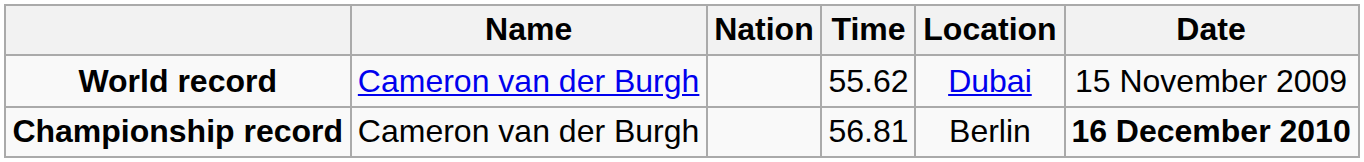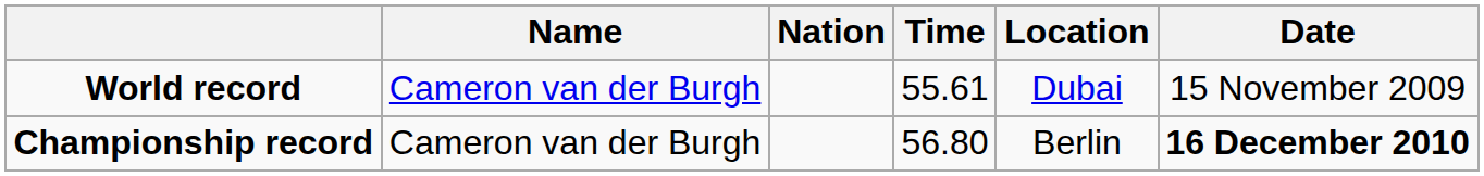World record | Time: 55.62 -> 55.61
Championship record | Time: 56.81 -> 56.80
